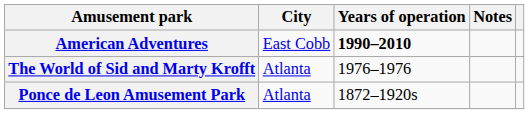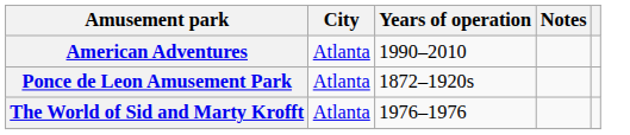American Adventures | City: East Cobb -> Atlanta
American Adventures | Years of operation: bold -> normal
rows swapped: Ponce de Leon Amusement Park <-> The World of Sid and Marty Krofft
